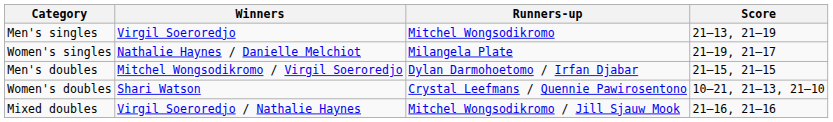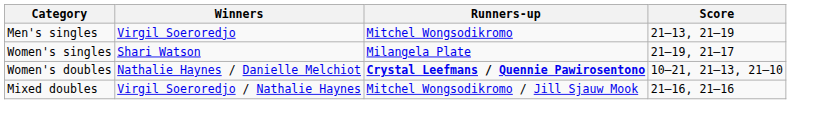Women's singles | Winners: Nathalie Haynes / Danielle Melchiot -> Shari Watson
- row: Men's doubles | Mitchel Wongsodikromo / Virgil Soeroredjo | Dylan Darmohoetomo / Irfan Djabar | 21–15, 21–15
Women's doubles | Winners: Shari Watson -> Nathalie Haynes / Danielle Melchiot
Women's doubles | Runners-up: normal -> bold
